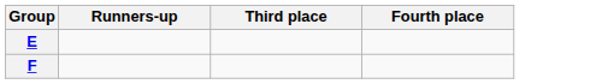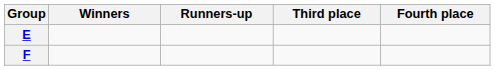+ column: Winners
